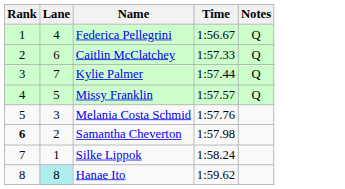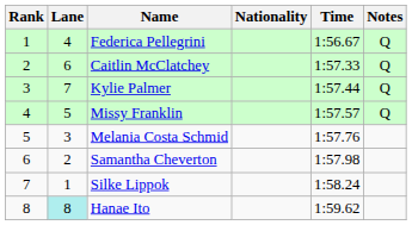+ column: Nationality
Samantha Cheverton | Rank: bold -> normal
